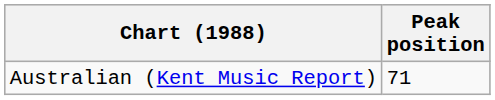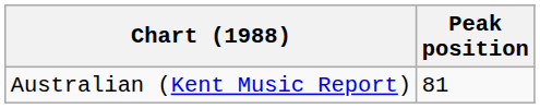Australian (Kent Music Report) | Peak position: 71 -> 81
